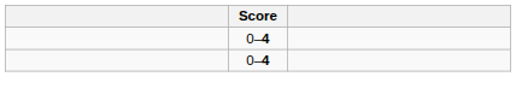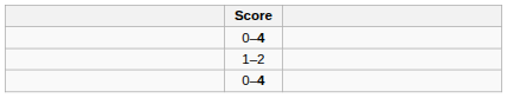+ row: 1–2
